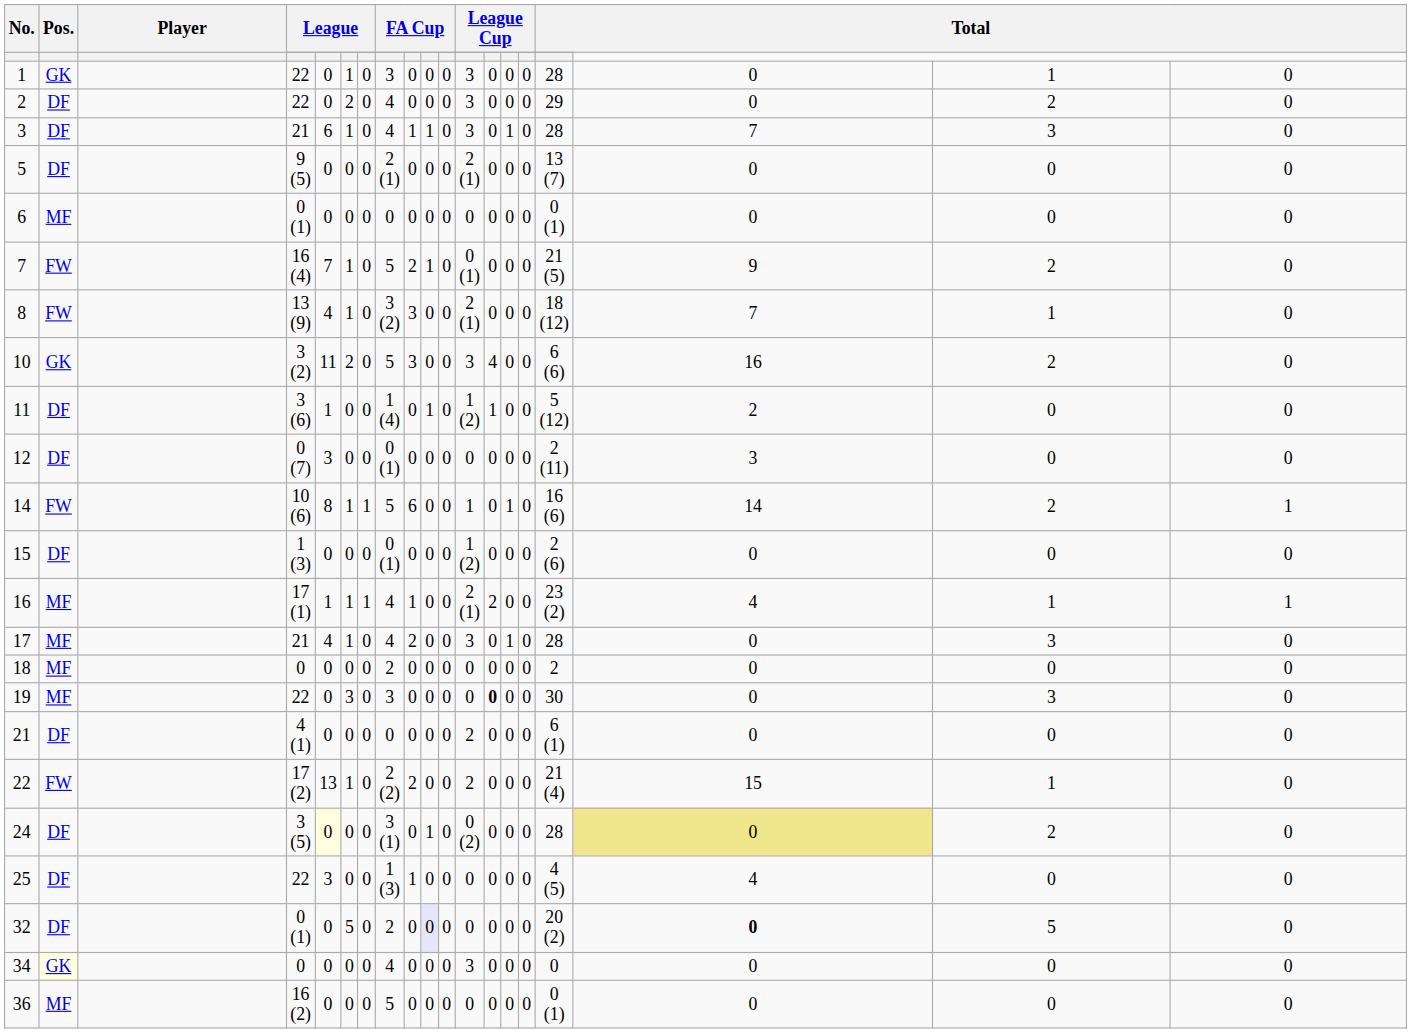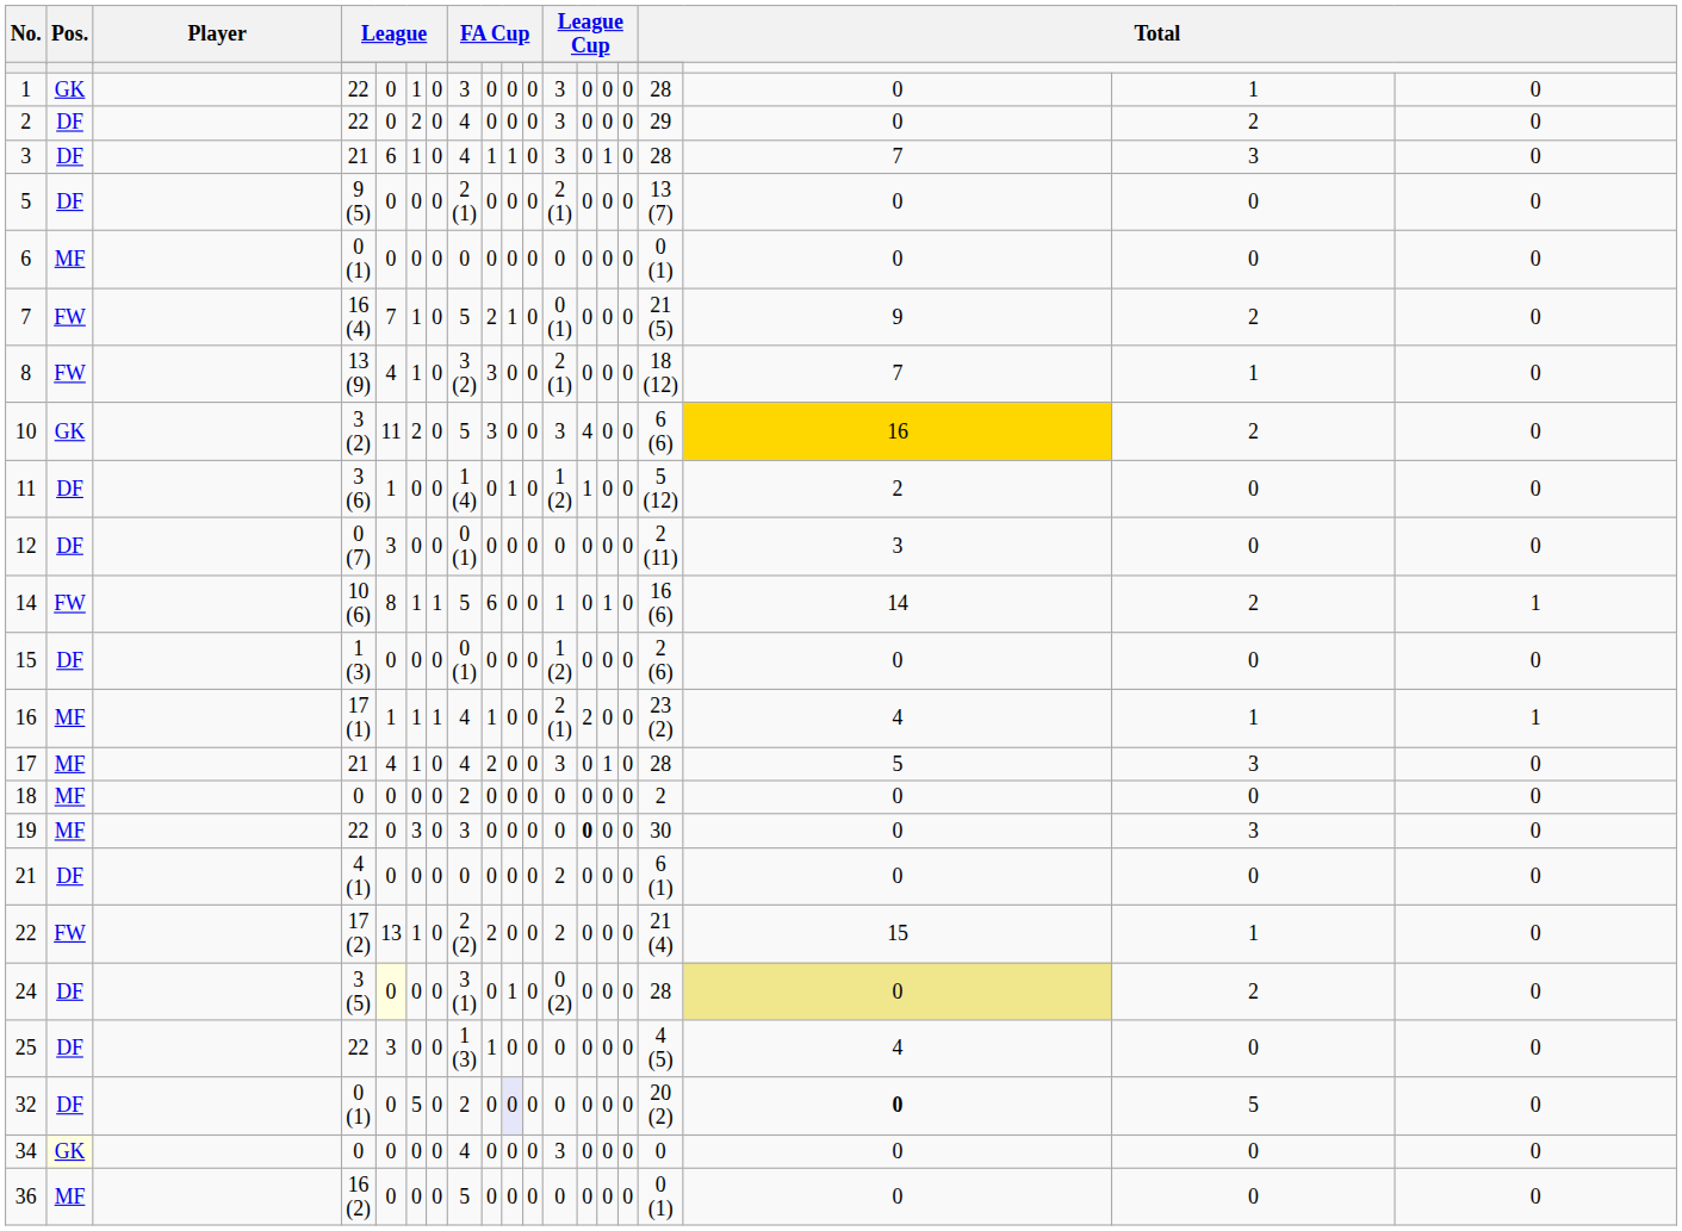10 | column 17: no background -> gold background
17 | column 17: 0 -> 5
